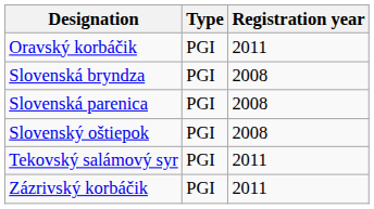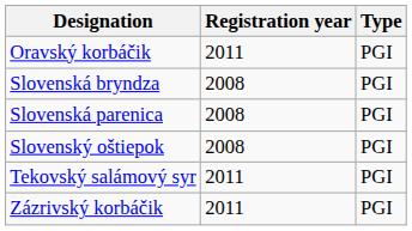columns swapped: Type <-> Registration year
